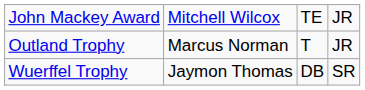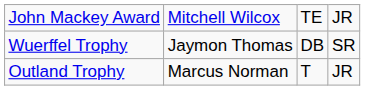rows swapped: Outland Trophy <-> Wuerffel Trophy
